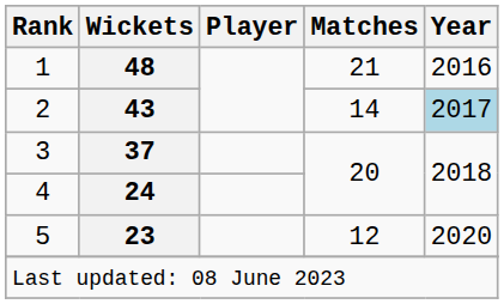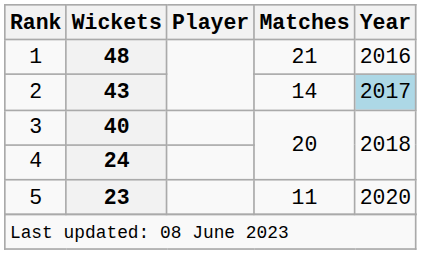3 | Wickets: 37 -> 40
5 | Matches: 12 -> 11
